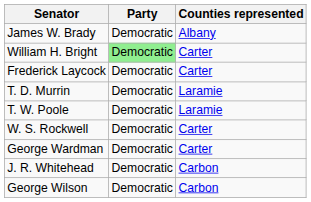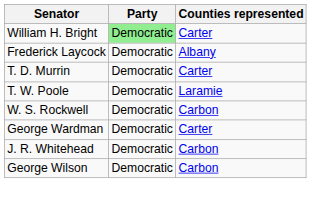- row: James W. Brady | Democratic | Albany
Frederick Laycock | Counties represented: Carter -> Albany
T. D. Murrin | Counties represented: Laramie -> Carter
W. S. Rockwell | Counties represented: Carter -> Carbon
